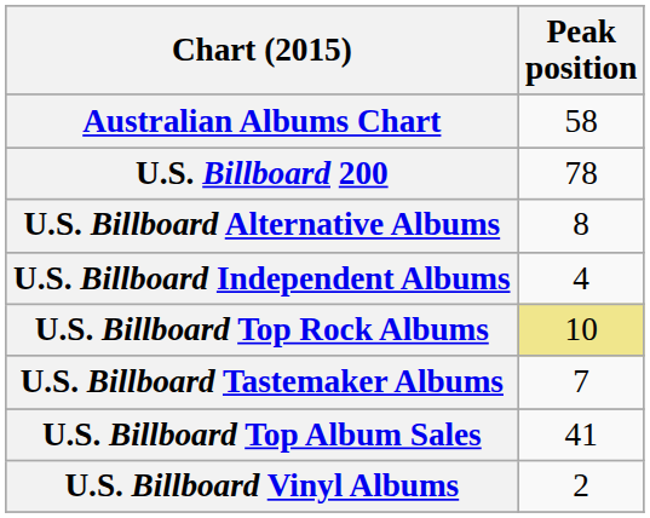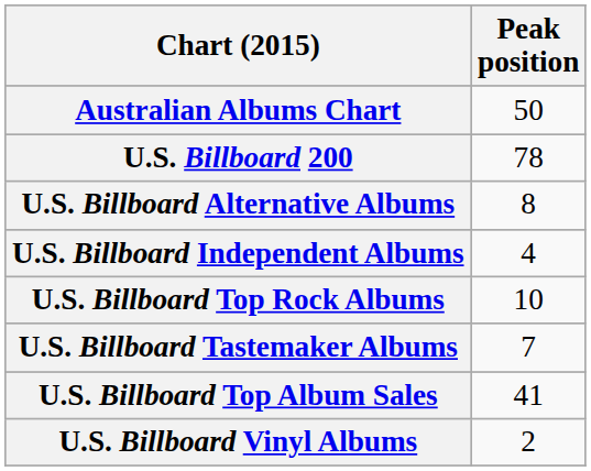Australian Albums Chart | Peak position: 58 -> 50
U.S. Billboard Top Rock Albums | Peak position: khaki background -> no background
